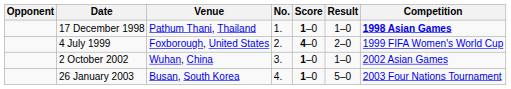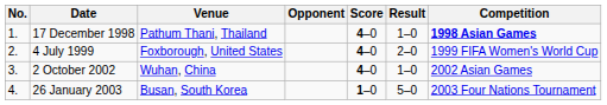columns swapped: No. <-> Opponent
17 December 1998 | Score: 1–0 -> 4–0
2 October 2002 | Score: 1–0 -> 4–0
